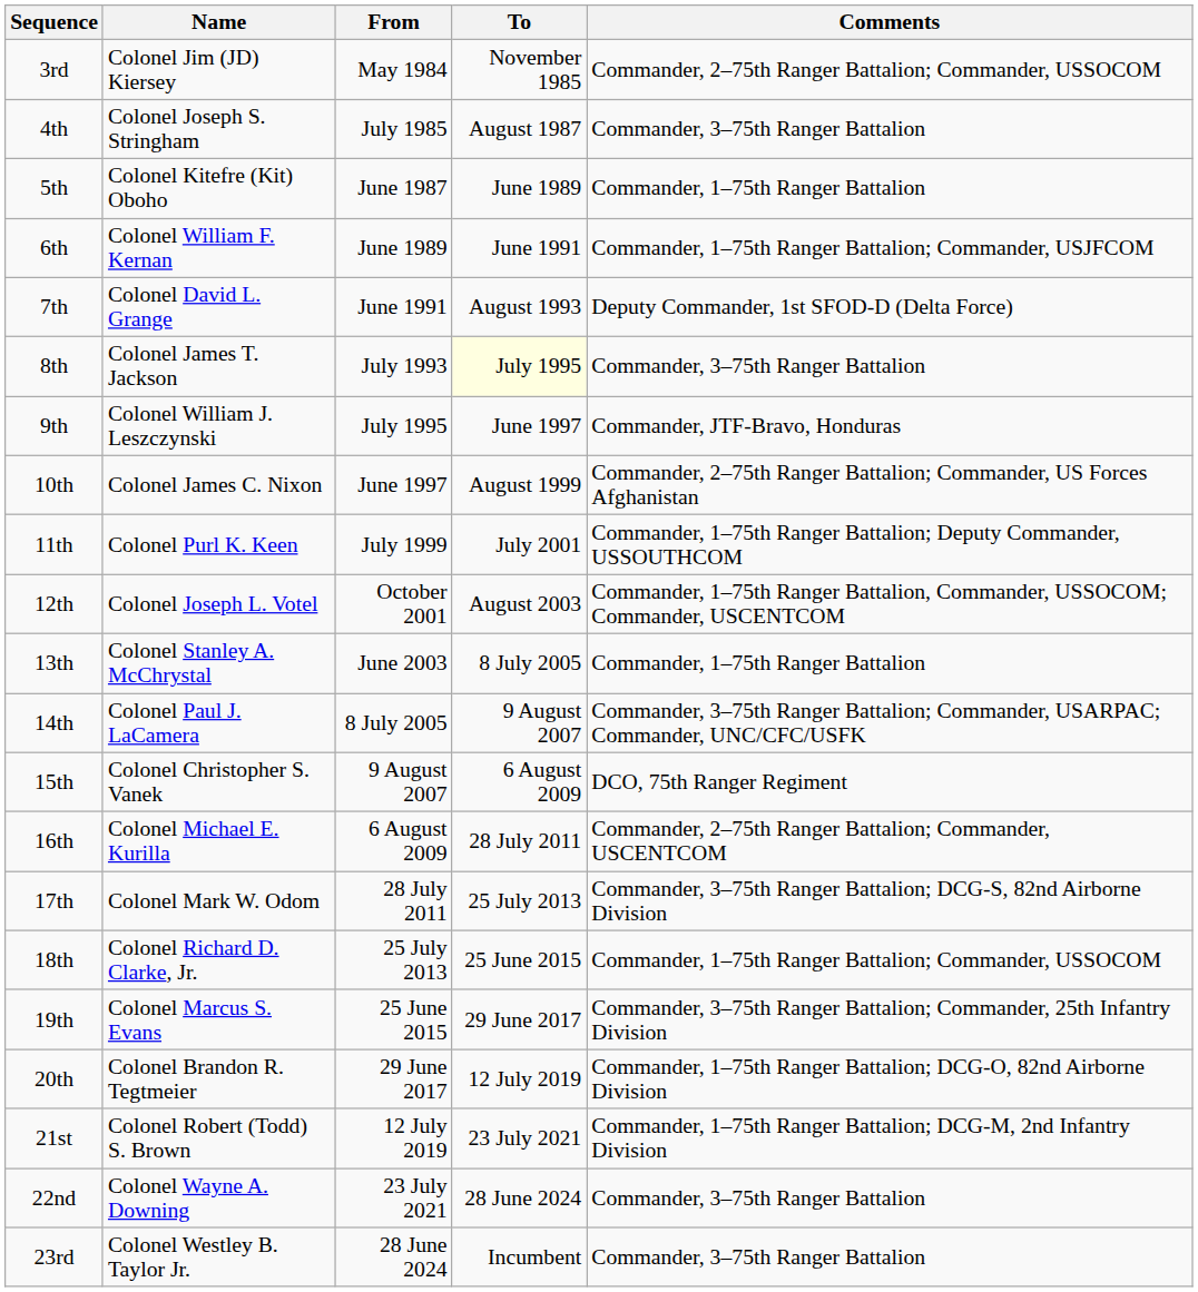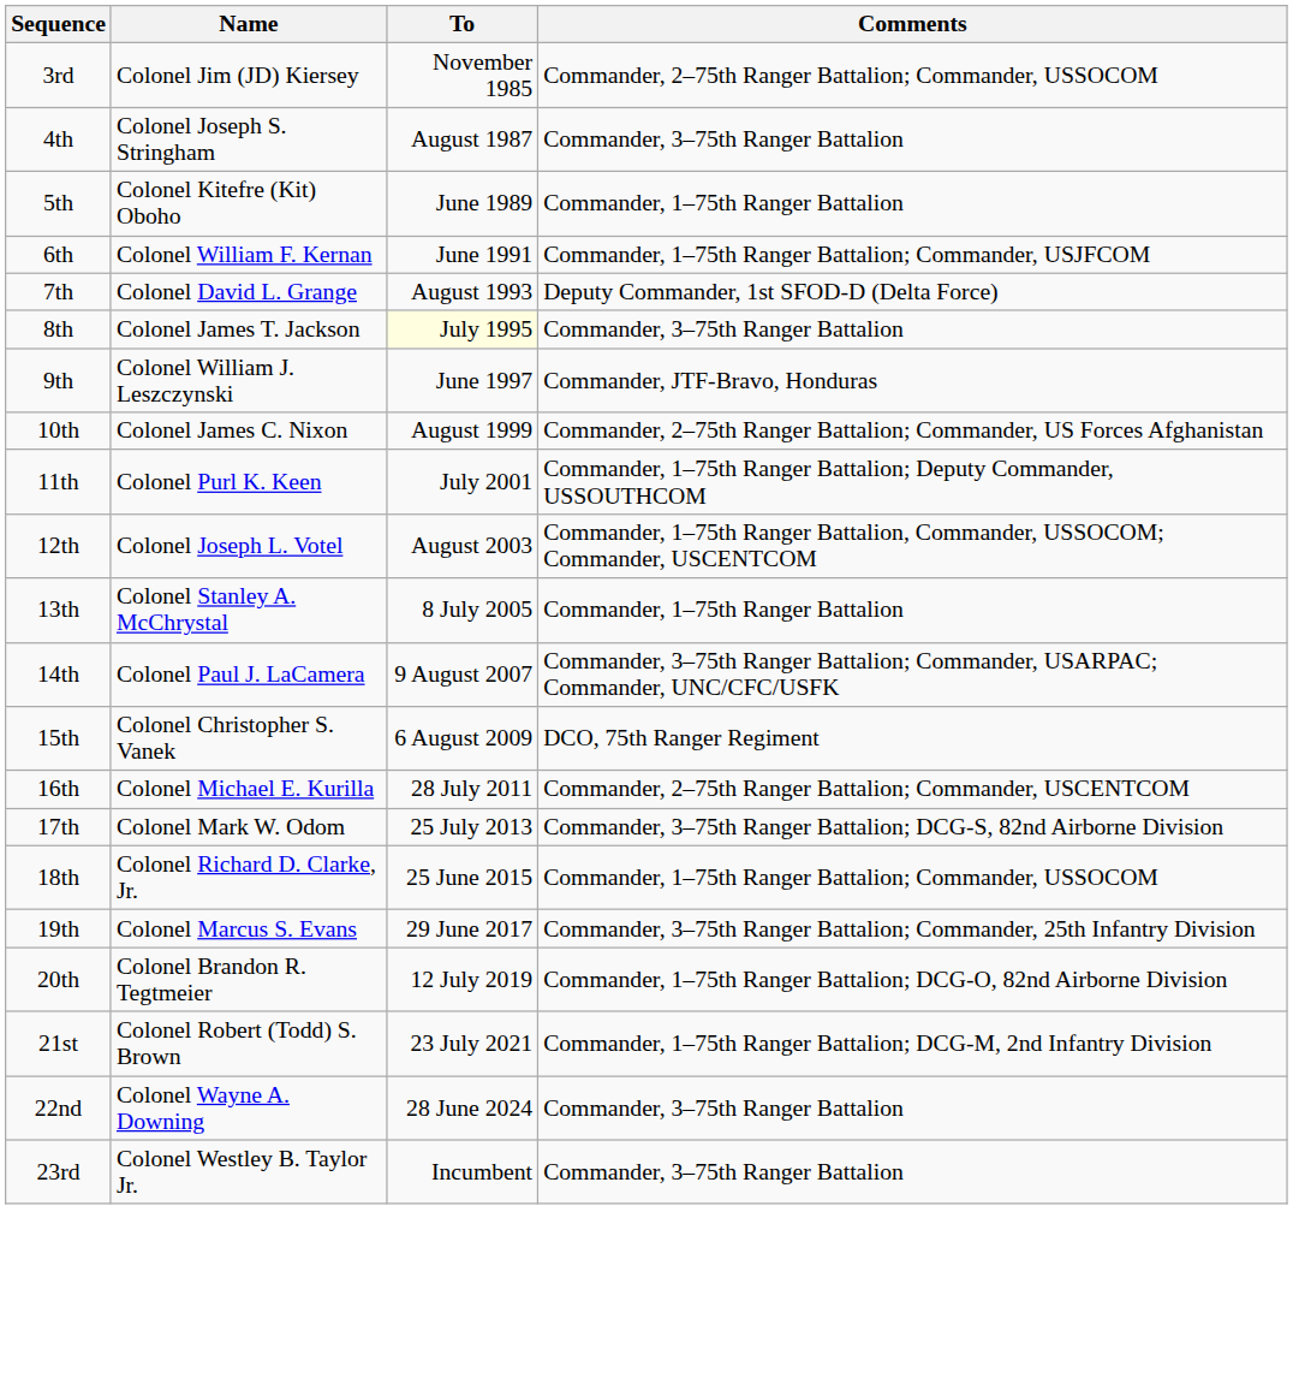- column: From | May 1984 | July 1985 | June 1987 | June 1989 | June 1991 | July 1993 | July 1995 | June 1997 | July 1999 | October 2001 | June 2003 | 8 July 2005 | 9 August 2007 | 6 August 2009 | 28 July 2011 | 25 July 2013 | 25 June 2015 | 29 June 2017 | 12 July 2019 | 23 July 2021 | 28 June 2024
